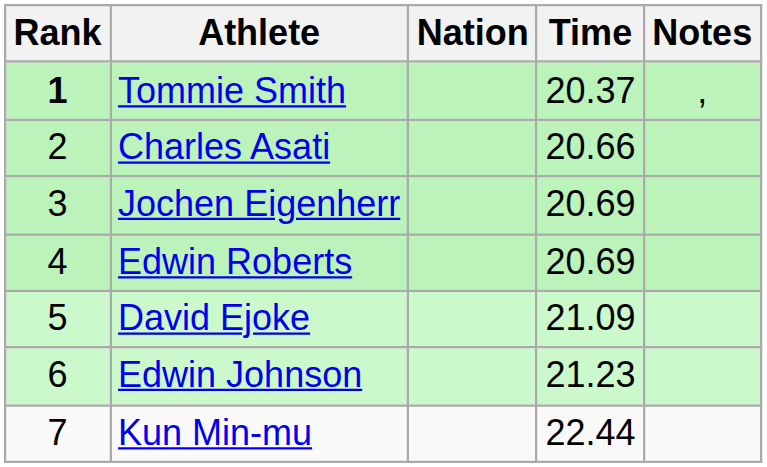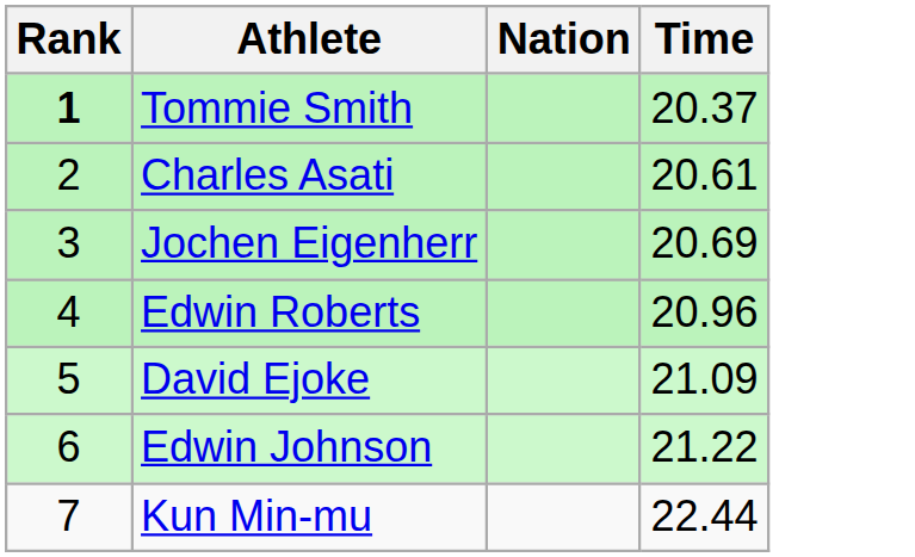- column: Notes | ,
Charles Asati | Time: 20.66 -> 20.61
Edwin Roberts | Time: 20.69 -> 20.96
Edwin Johnson | Time: 21.23 -> 21.22
